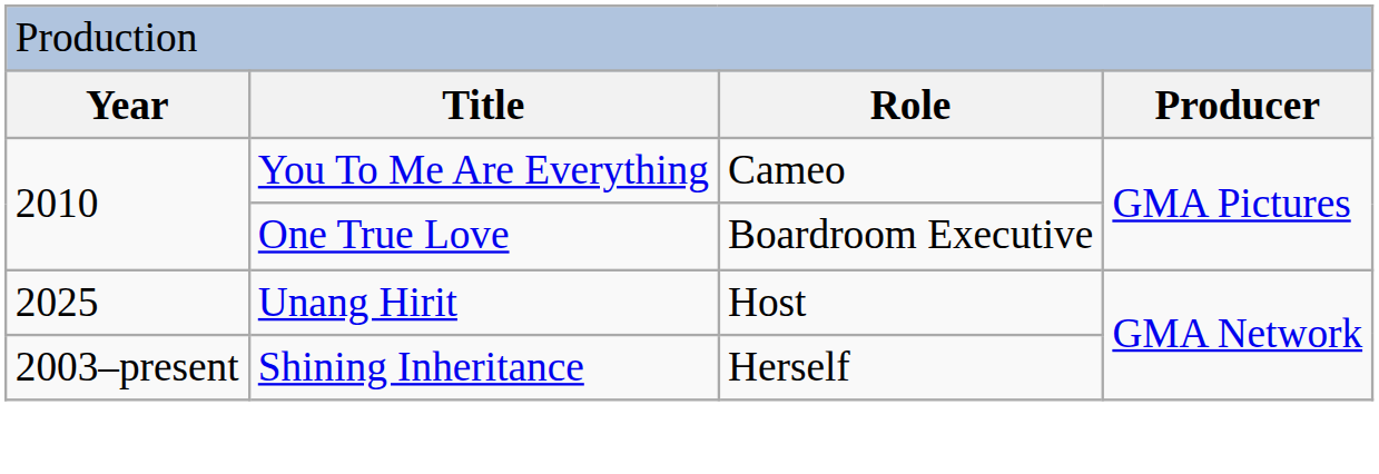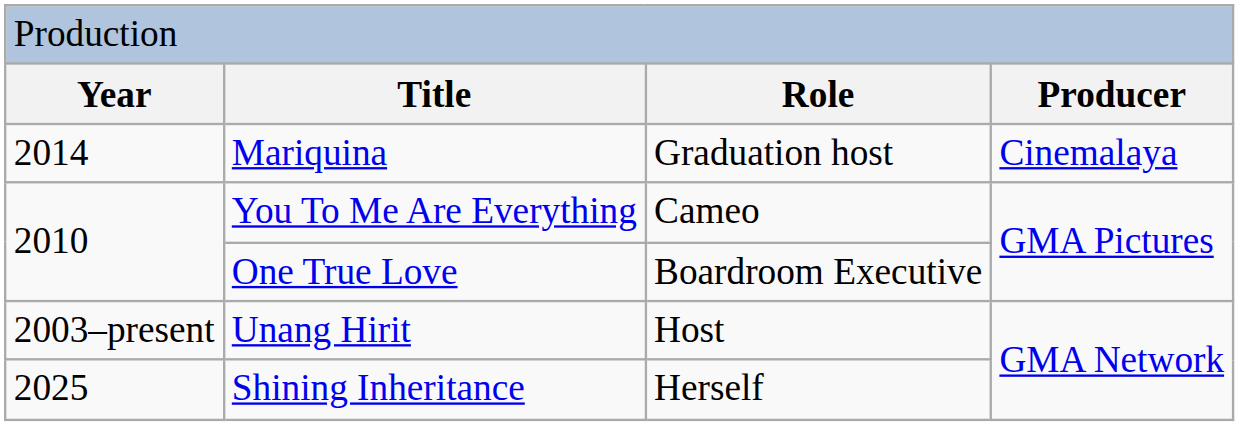+ row: 2014 | Mariquina | Graduation host | Cinemalaya
Unang Hirit | column 1: 2025 -> 2003–present
Shining Inheritance | column 1: 2003–present -> 2025
